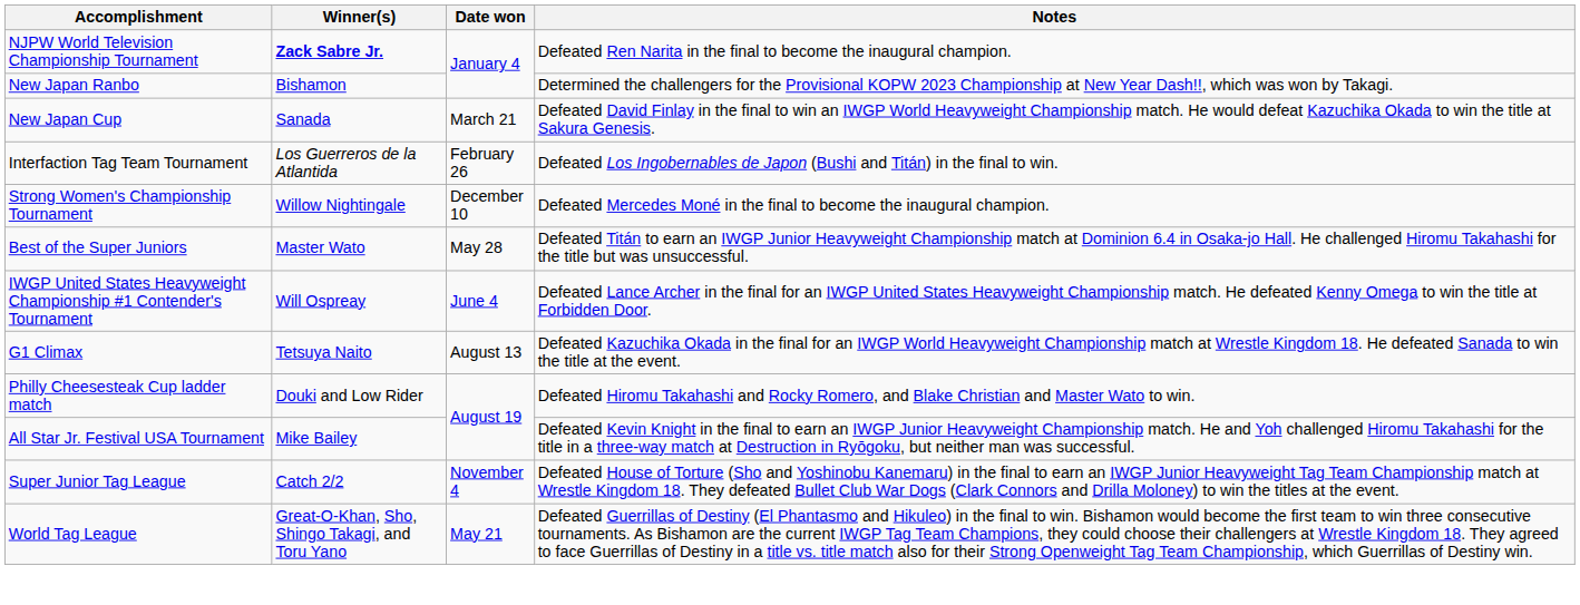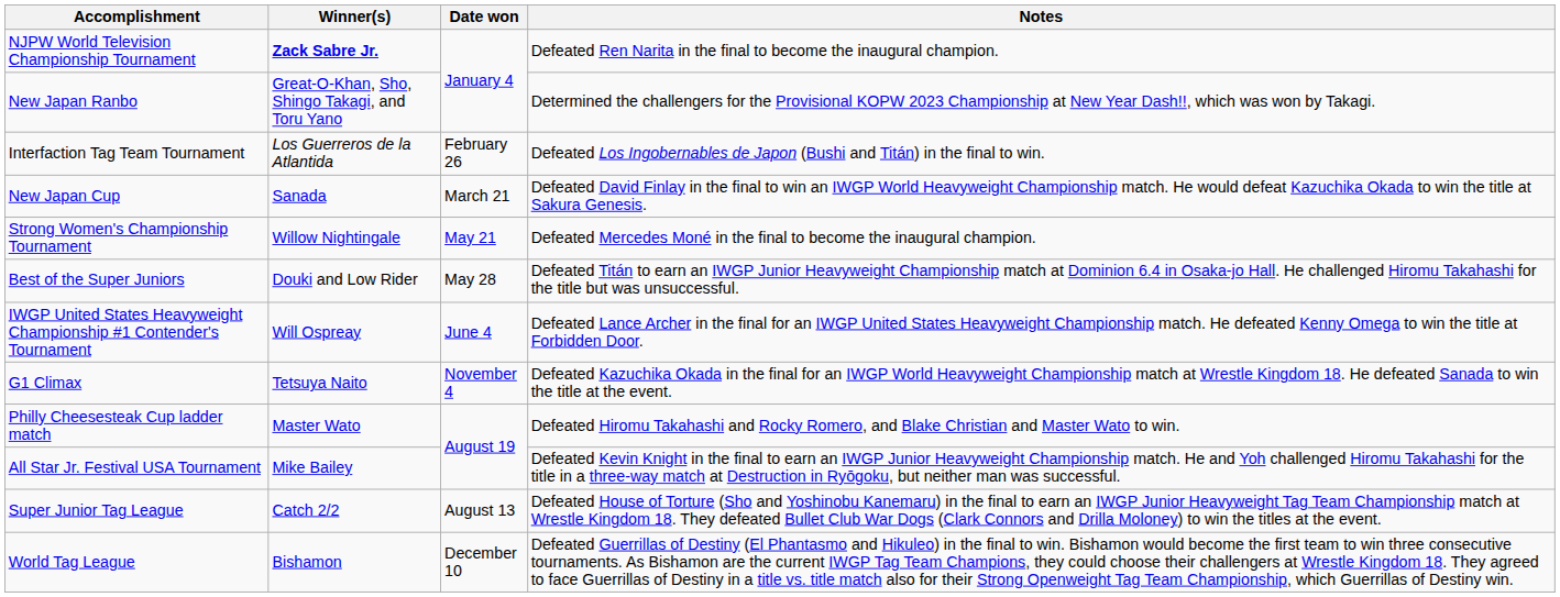New Japan Ranbo | Winner(s): Bishamon -> Great-O-Khan, Sho, Shingo Takagi, and Toru Yano
rows swapped: Interfaction Tag Team Tournament <-> New Japan Cup
Strong Women's Championship Tournament | Date won: December 10 -> May 21
Best of the Super Juniors | Winner(s): Master Wato -> Douki and Low Rider
G1 Climax | Date won: August 13 -> November 4
Philly Cheesesteak Cup ladder match | Winner(s): Douki and Low Rider -> Master Wato
Super Junior Tag League | Date won: November 4 -> August 13
World Tag League | Winner(s): Great-O-Khan, Sho, Shingo Takagi, and Toru Yano -> Bishamon
World Tag League | Date won: May 21 -> December 10
